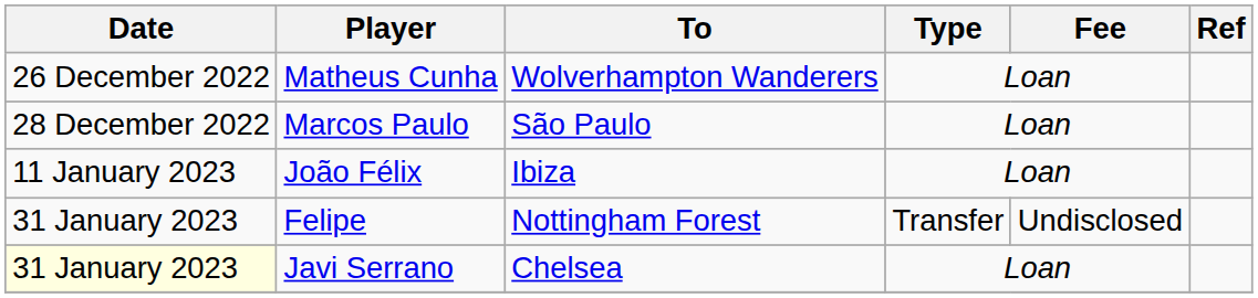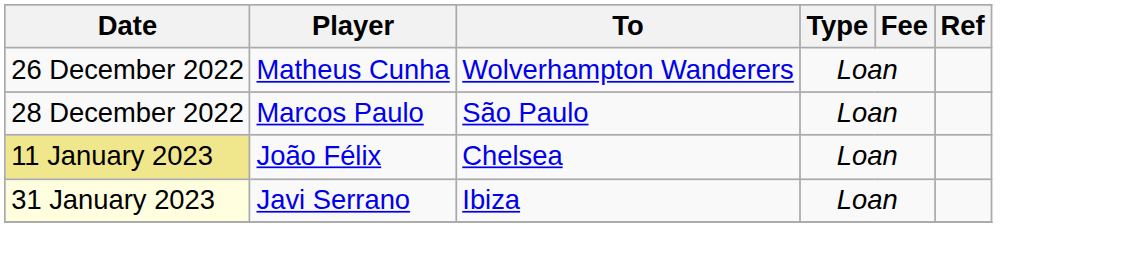João Félix | Date: no background -> khaki background
João Félix | To: Ibiza -> Chelsea
- row: 31 January 2023 | Felipe | Nottingham Forest | Transfer | Undisclosed
Javi Serrano | To: Chelsea -> Ibiza
